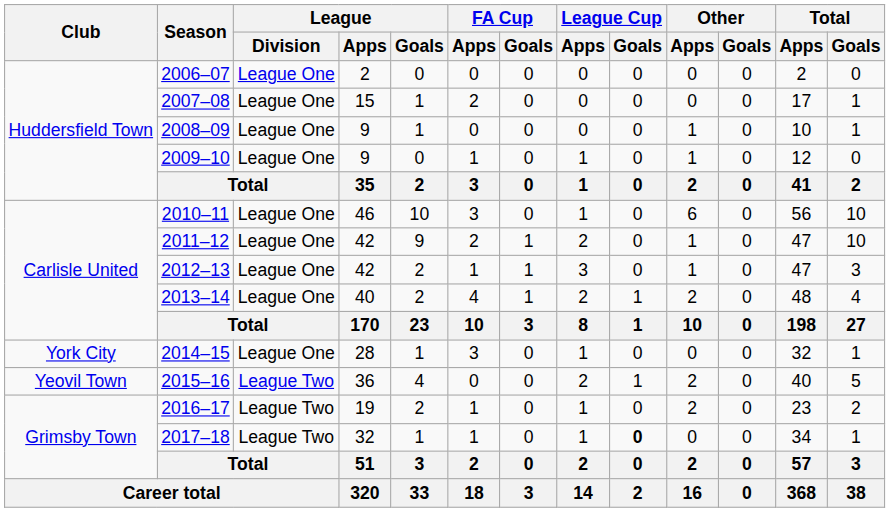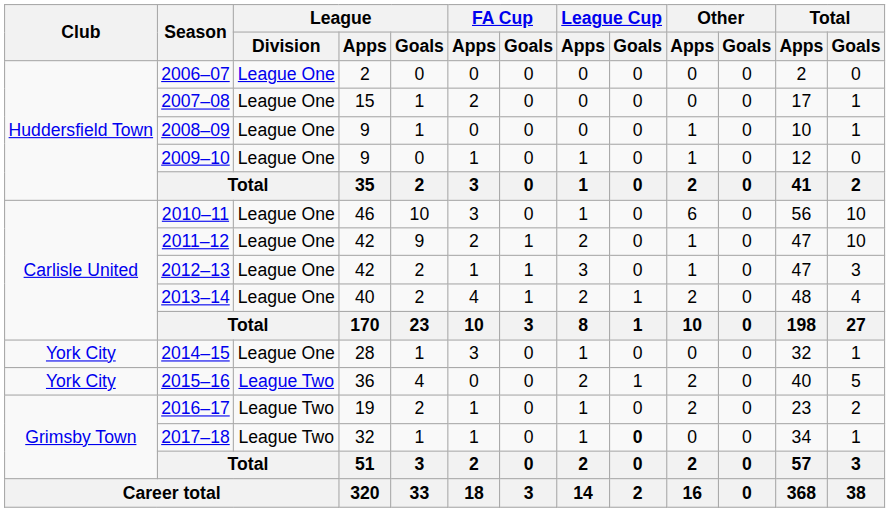2015–16 | Club: Yeovil Town -> York City
